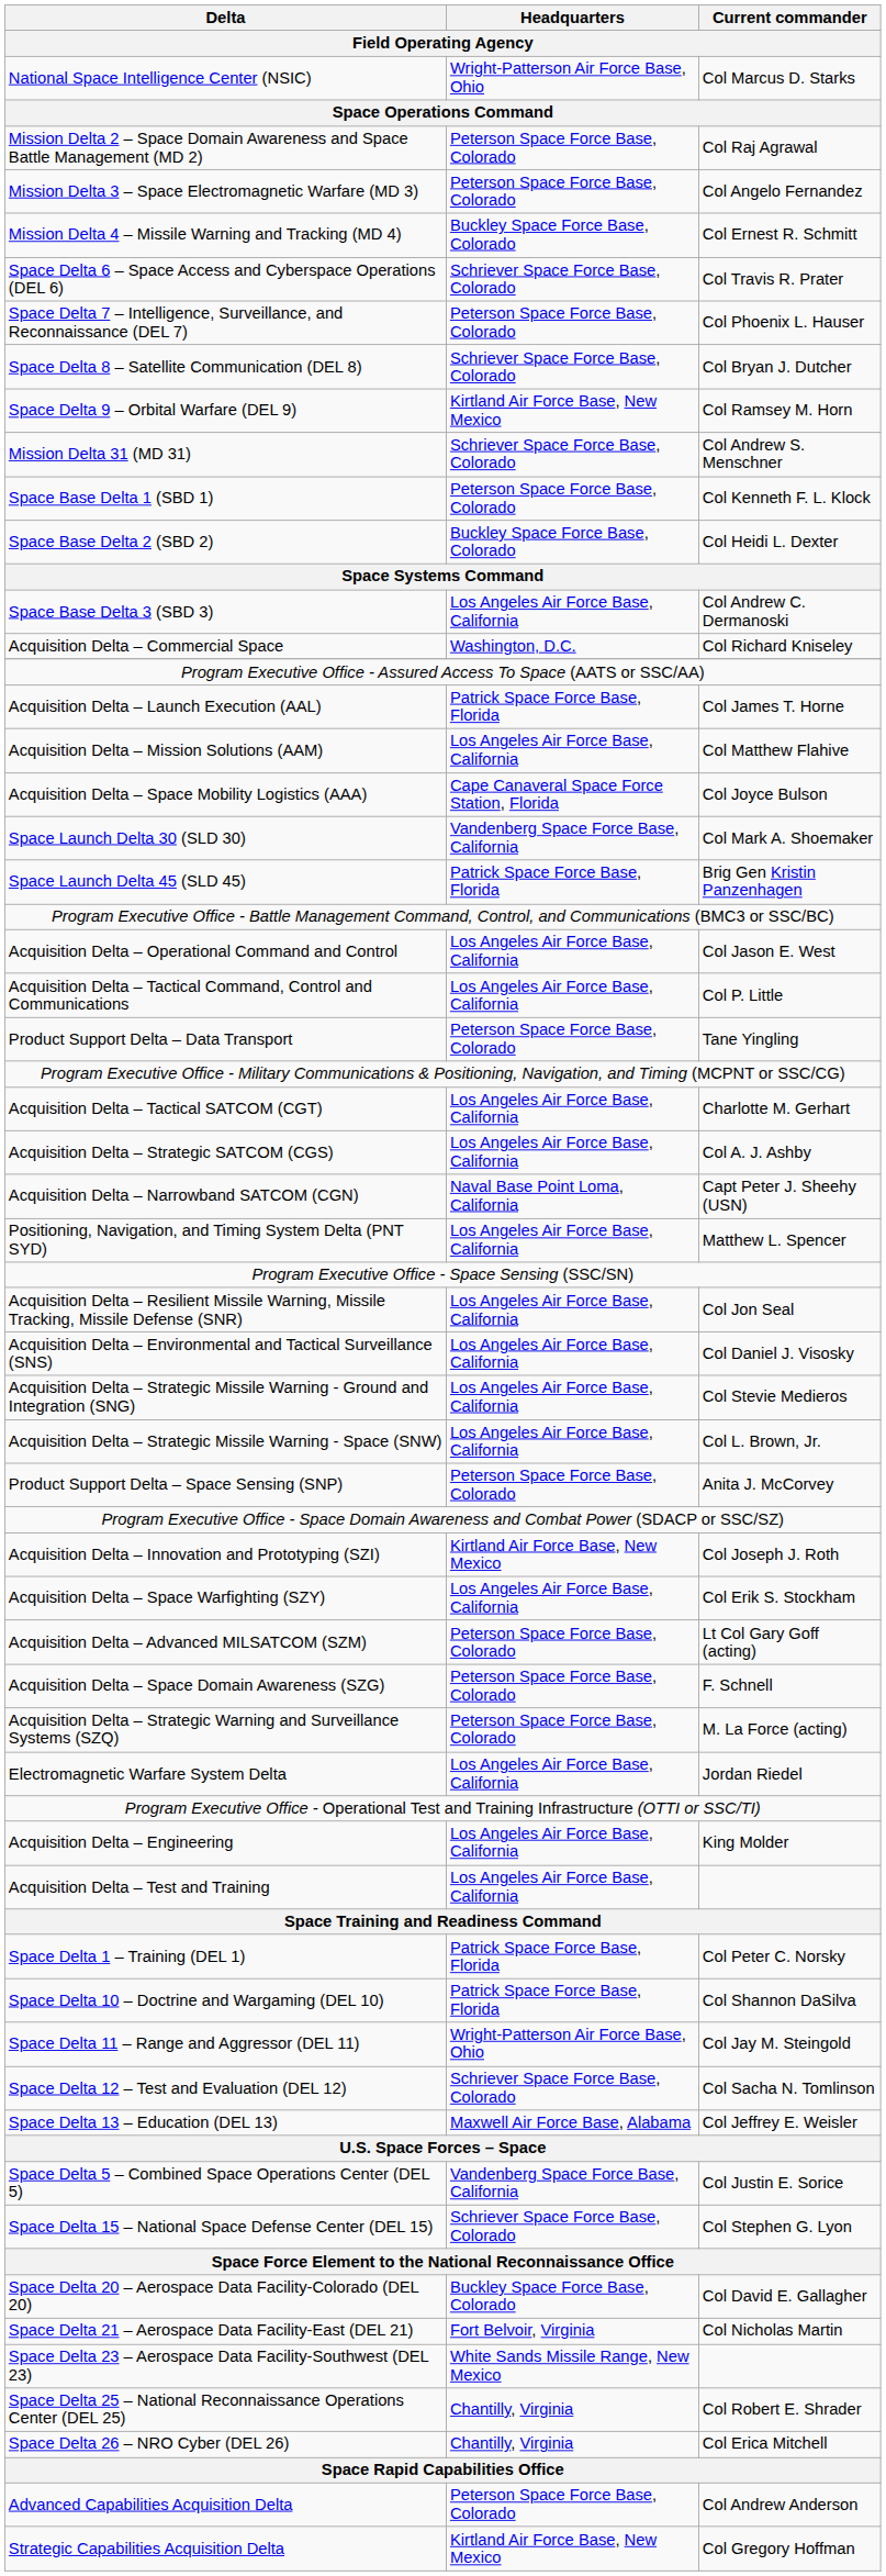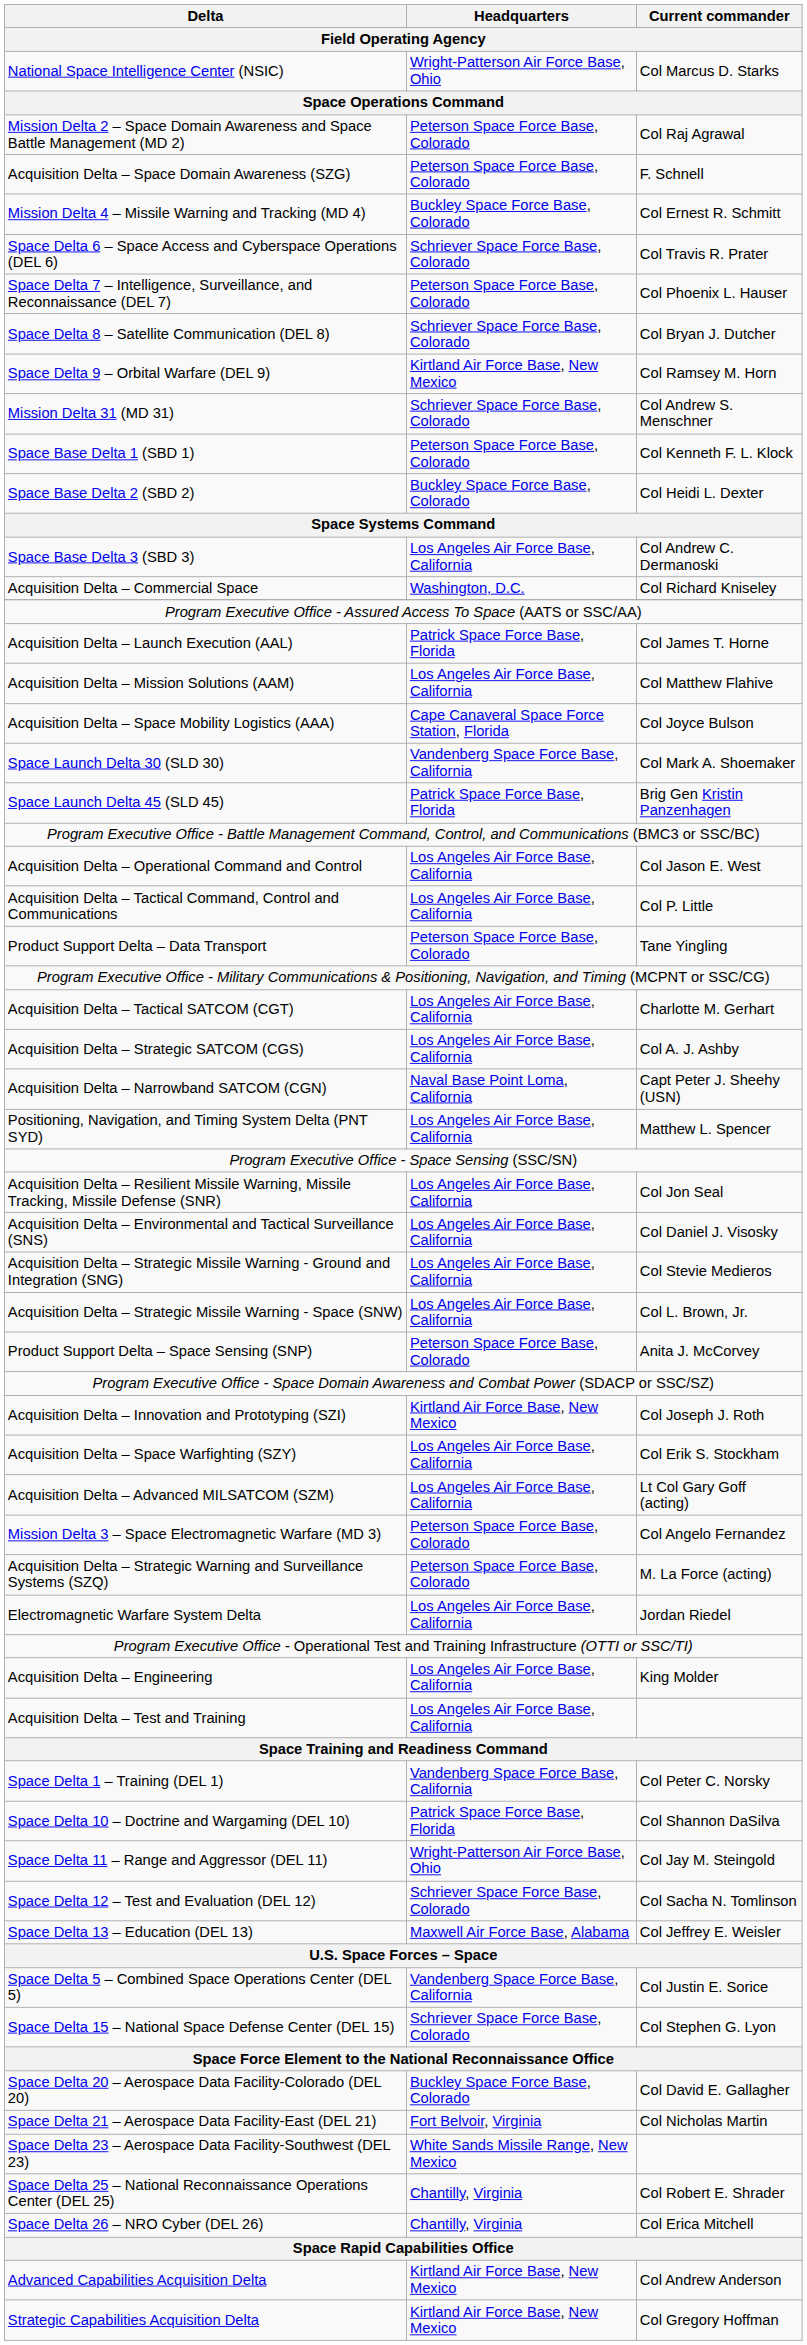rows swapped: Mission Delta 3 – Space Electromagnetic Warfare (MD 3) <-> Acquisition Delta – Space Domain Awareness (SZG)
Acquisition Delta – Advanced MILSATCOM (SZM) | Headquarters: Peterson Space Force Base, Colorado -> Los Angeles Air Force Base, California
Space Delta 1 – Training (DEL 1) | Headquarters: Patrick Space Force Base, Florida -> Vandenberg Space Force Base, California
Advanced Capabilities Acquisition Delta | Headquarters: Peterson Space Force Base, Colorado -> Kirtland Air Force Base, New Mexico
